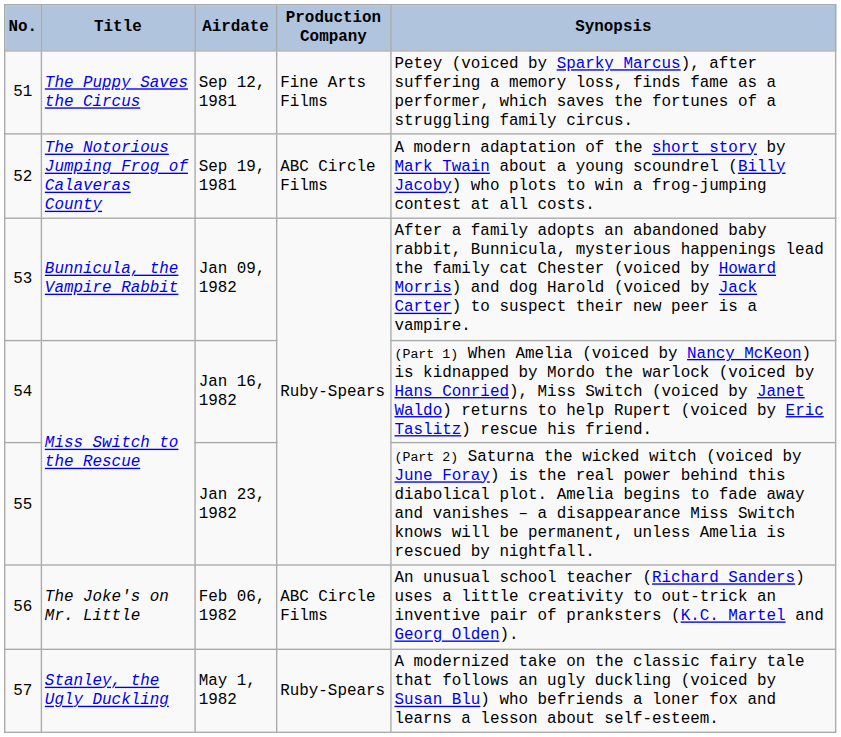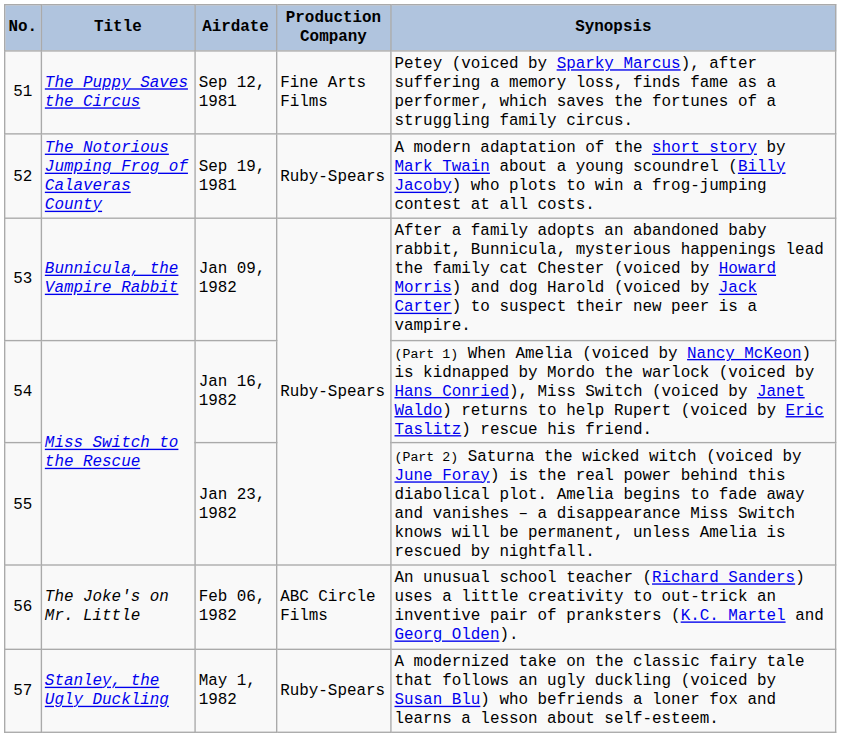Sep 19, 1981 | Production Company: ABC Circle Films -> Ruby-Spears
